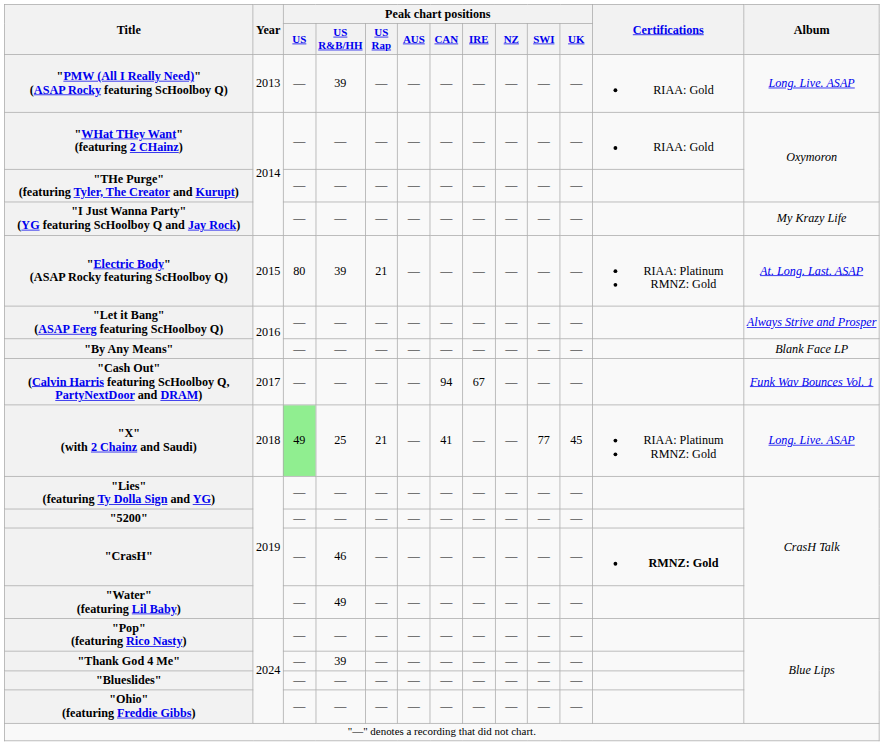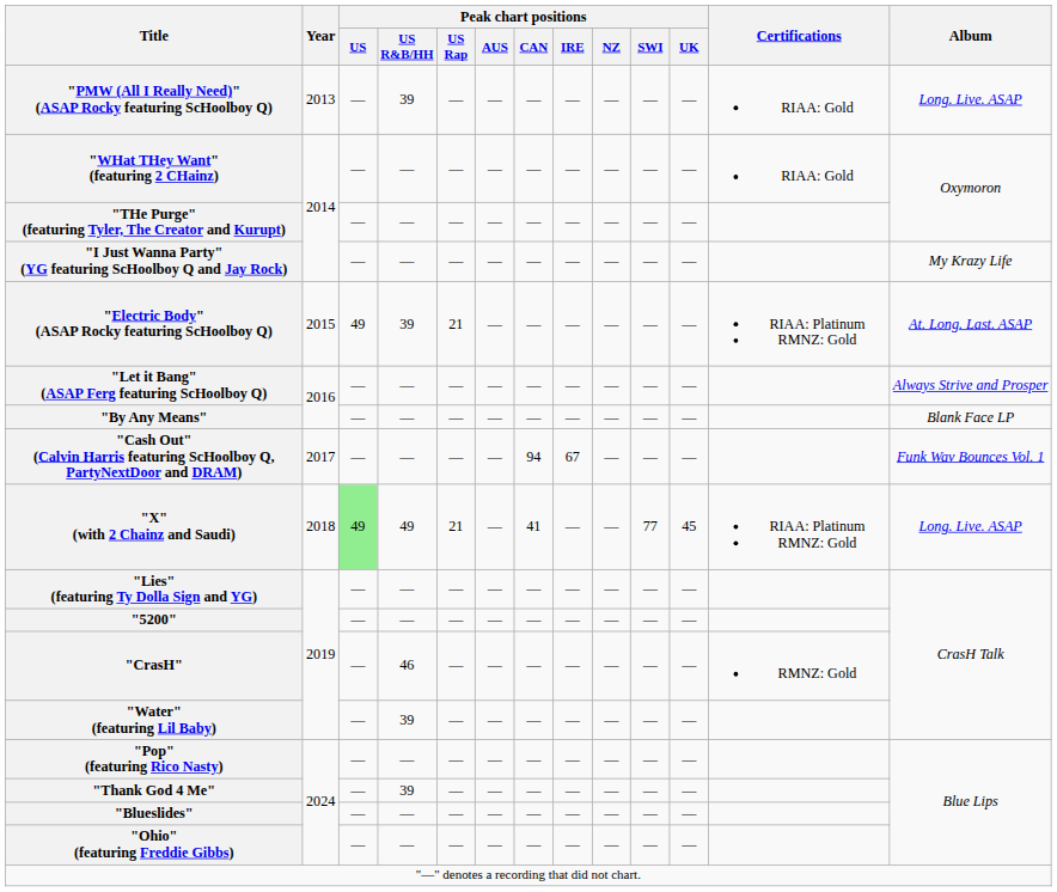"Electric Body" (ASAP Rocky featuring ScHoolboy Q) | Peak chart positions / US: 80 -> 49
"X" (with 2 Chainz and Saudi) | Peak chart positions / US R&B/HH: 25 -> 49
"CrasH" | Certifications: bold -> normal
"Water" (featuring Lil Baby) | Peak chart positions / US R&B/HH: 49 -> 39
